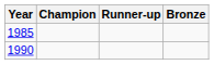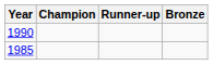rows swapped: 1985 <-> 1990
